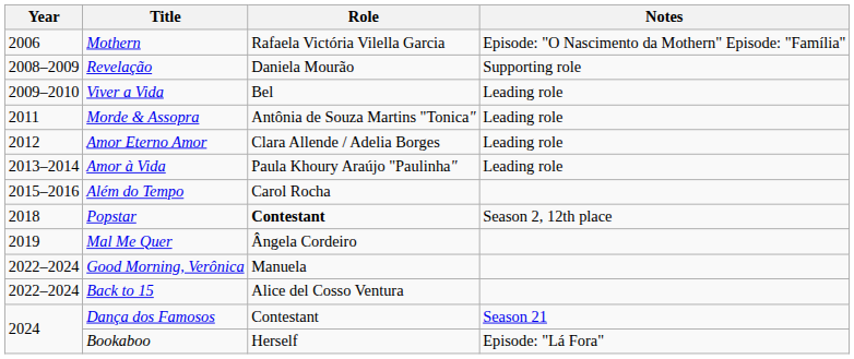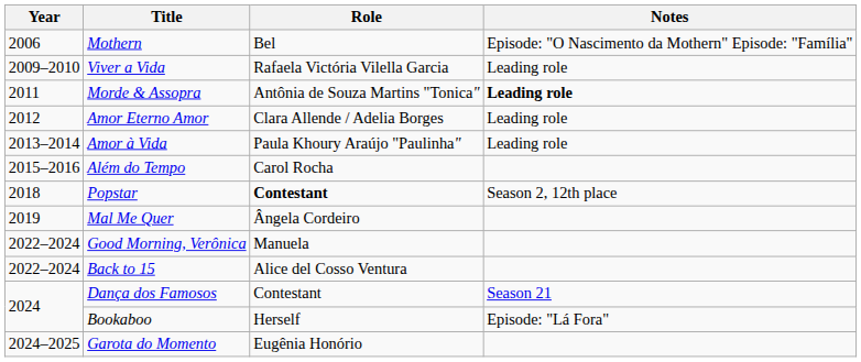Mothern | Role: Rafaela Victória Vilella Garcia -> Bel
- row: 2008–2009 | Revelação | Daniela Mourão | Supporting role
Viver a Vida | Role: Bel -> Rafaela Victória Vilella Garcia
Morde & Assopra | Notes: normal -> bold
+ row: 2024–2025 | Garota do Momento | Eugênia Honório
